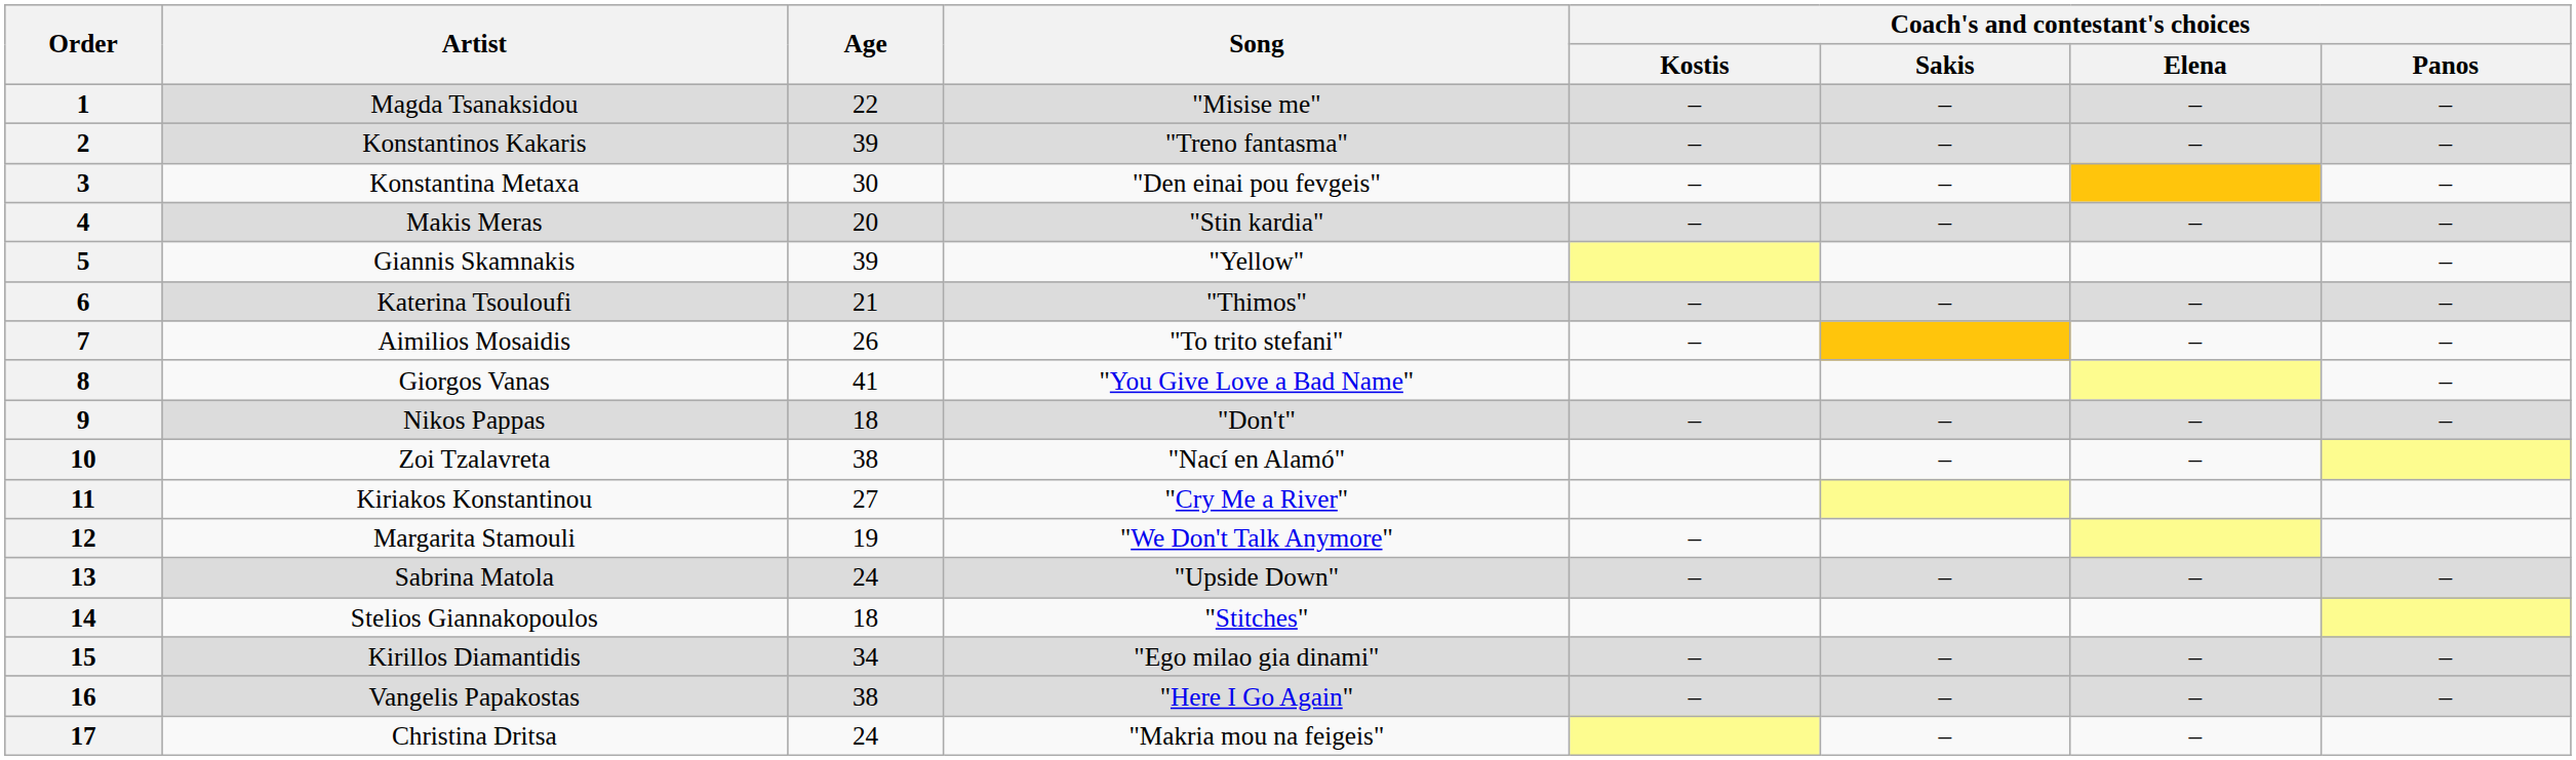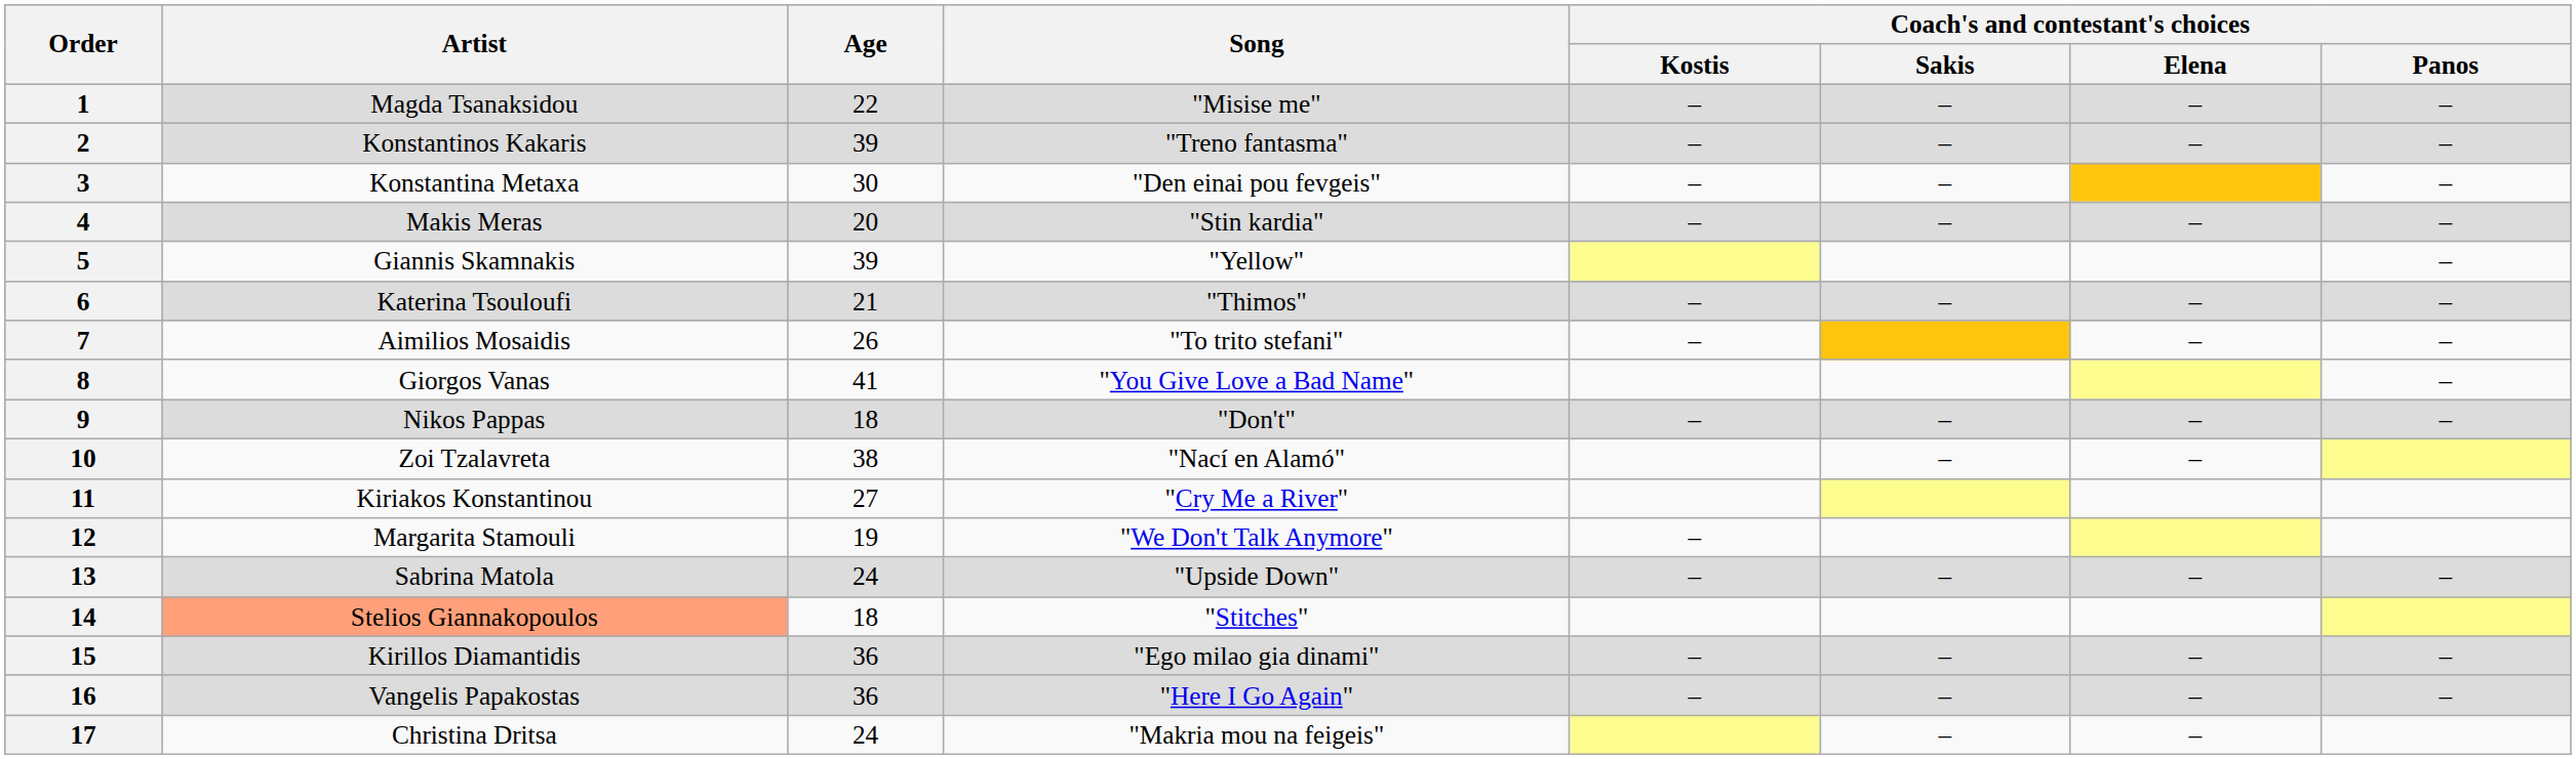14 | Artist: no background -> lightsalmon background
15 | Age: 34 -> 36
16 | Age: 38 -> 36
